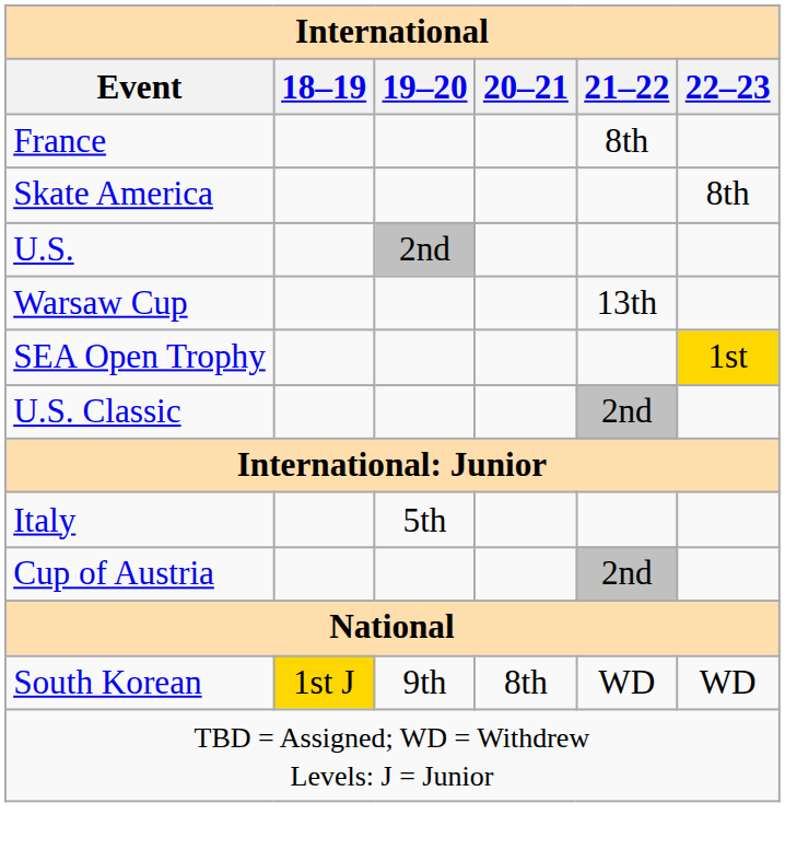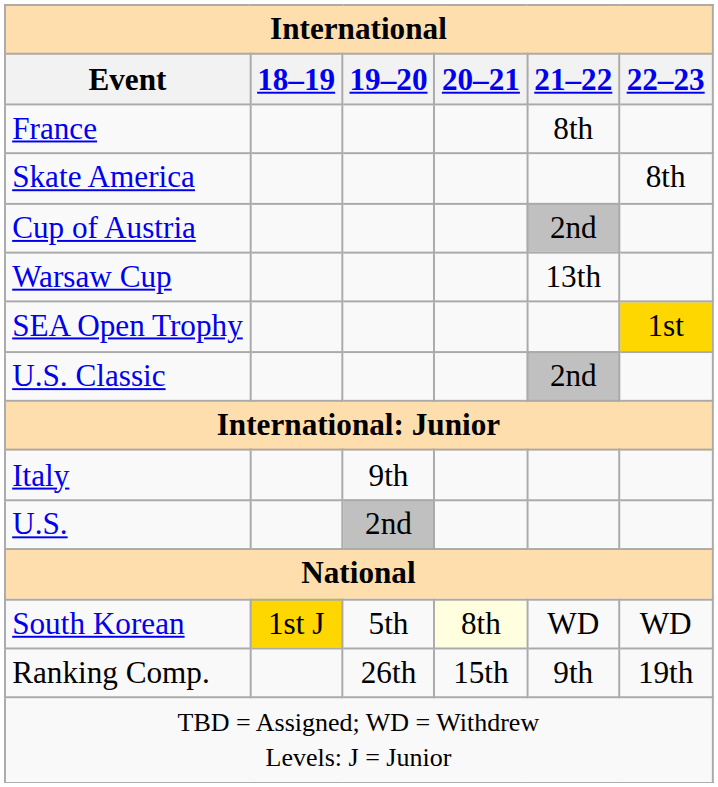rows swapped: Cup of Austria <-> U.S.
Italy | 19–20: 5th -> 9th
South Korean | 19–20: 9th -> 5th
South Korean | 20–21: no background -> lightyellow background
+ row: Ranking Comp. | 26th | 15th | 9th | 19th
